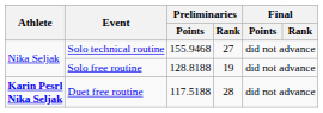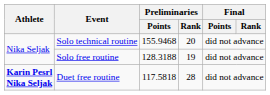Solo technical routine | Preliminaries / Rank: 27 -> 20
Solo free routine | Preliminaries / Points: 128.8188 -> 128.3188
Duet free routine | Preliminaries / Points: 117.5188 -> 117.5818
